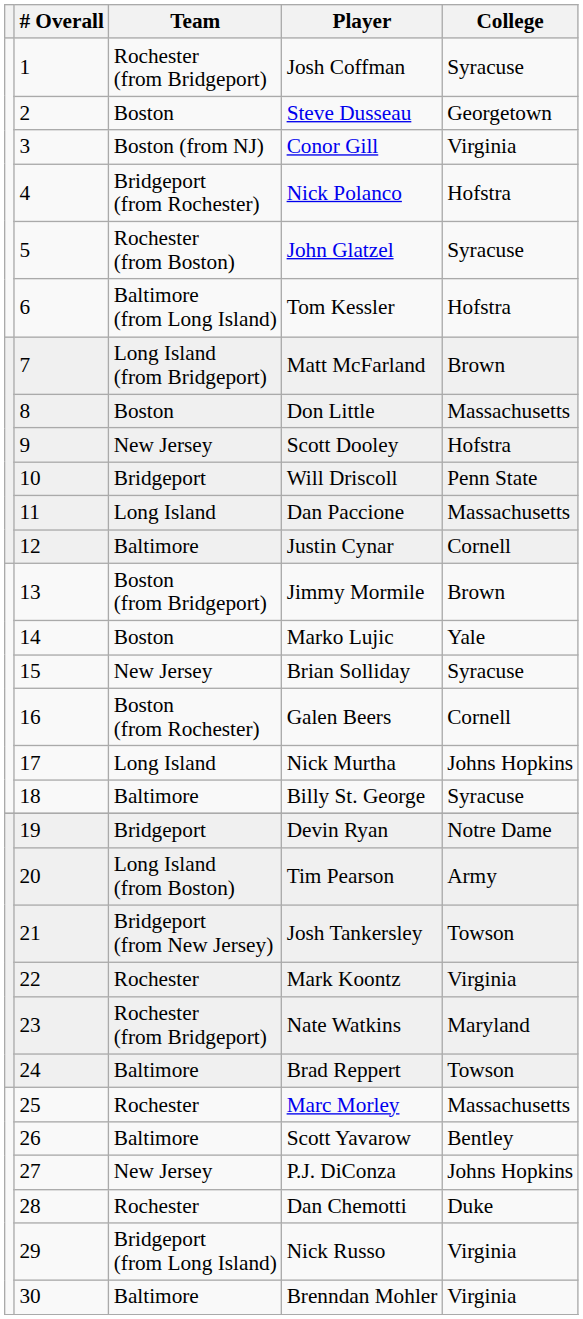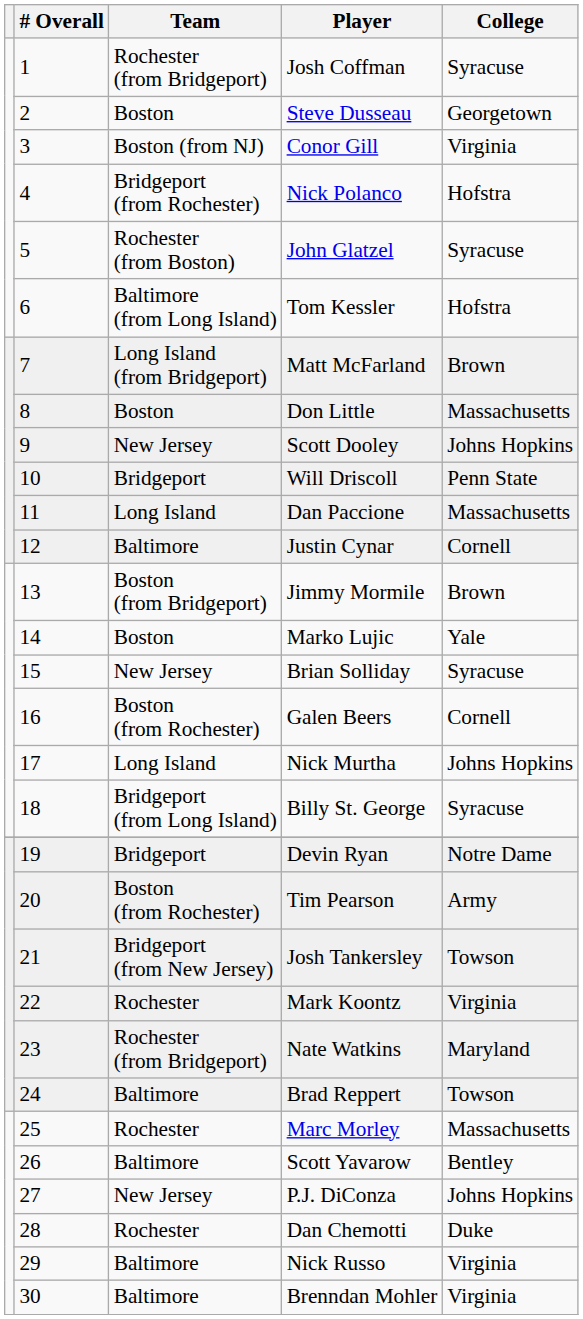Scott Dooley | College: Hofstra -> Johns Hopkins
Billy St. George | Team: Baltimore -> Bridgeport (from Long Island)
Tim Pearson | Team: Long Island (from Boston) -> Boston (from Rochester)
Nick Russo | Team: Bridgeport (from Long Island) -> Baltimore
